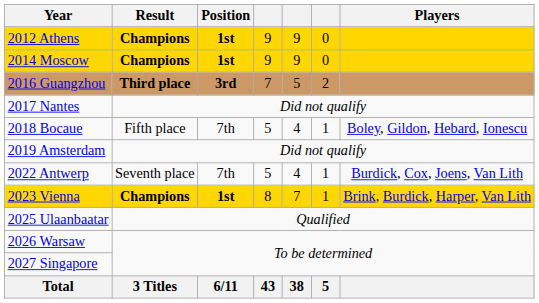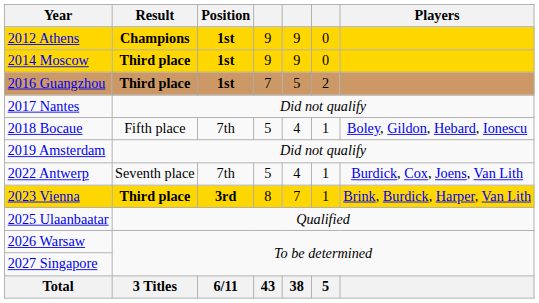2014 Moscow | Result: Champions -> Third place
2016 Guangzhou | Position: 3rd -> 1st
2023 Vienna | Result: Champions -> Third place
2023 Vienna | Position: 1st -> 3rd
